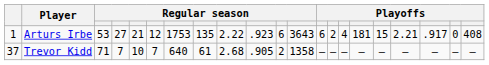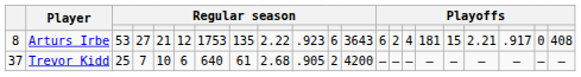Arturs Irbe | column 1: 1 -> 8
Trevor Kidd | column 3: 71 -> 25
Trevor Kidd | column 6: 7 -> 6
Trevor Kidd | column 12: 1358 -> 4200
